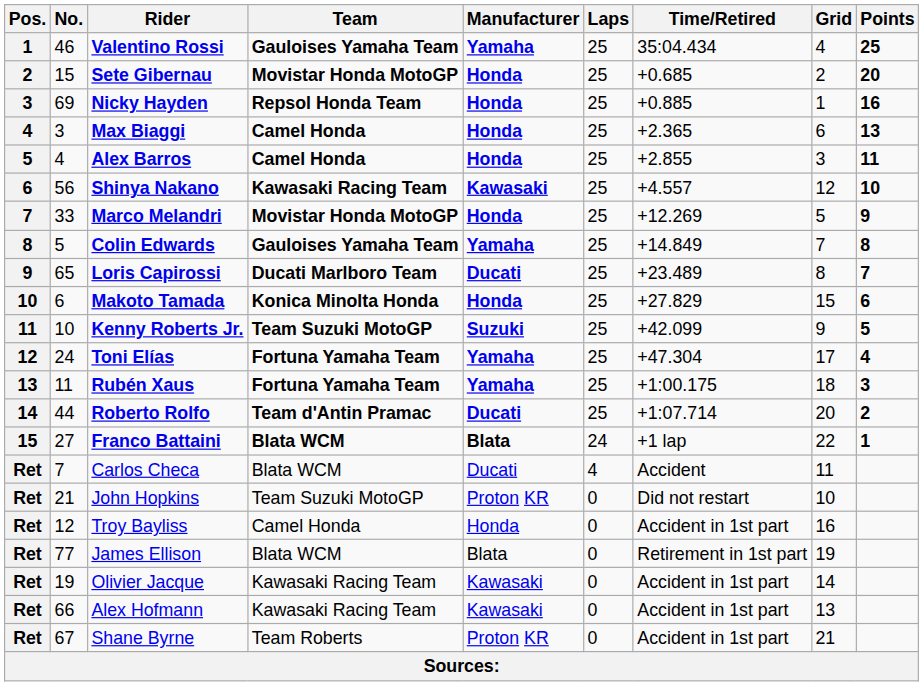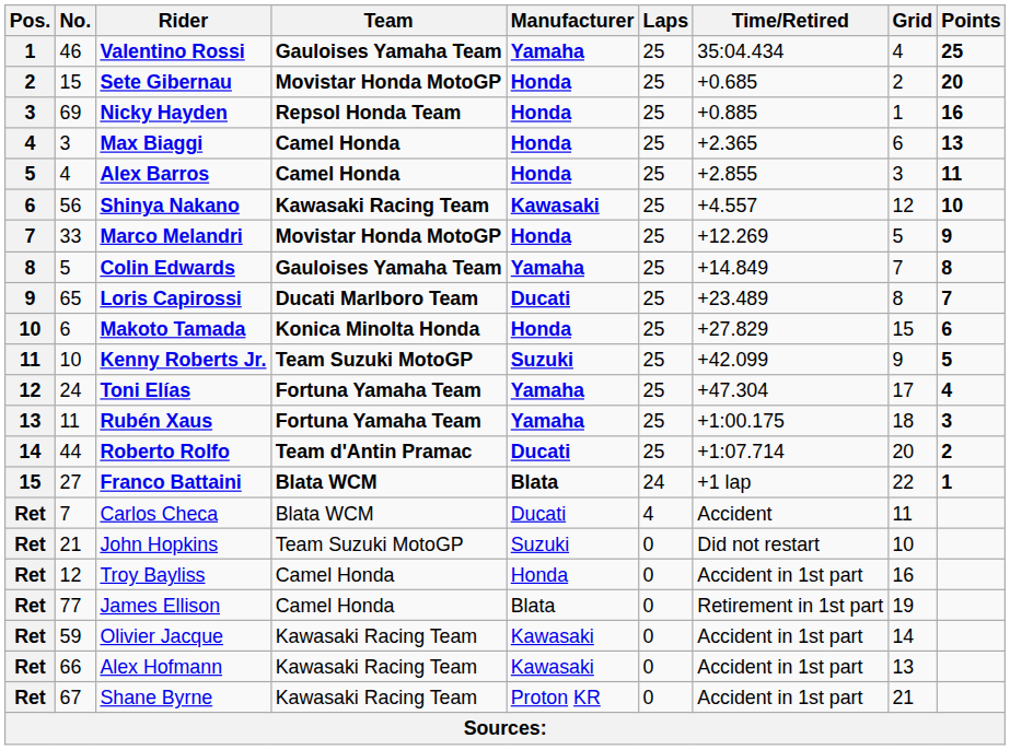John Hopkins | Manufacturer: Proton KR -> Suzuki
James Ellison | Team: Blata WCM -> Camel Honda
Olivier Jacque | No.: 19 -> 59
Shane Byrne | Team: Team Roberts -> Kawasaki Racing Team
